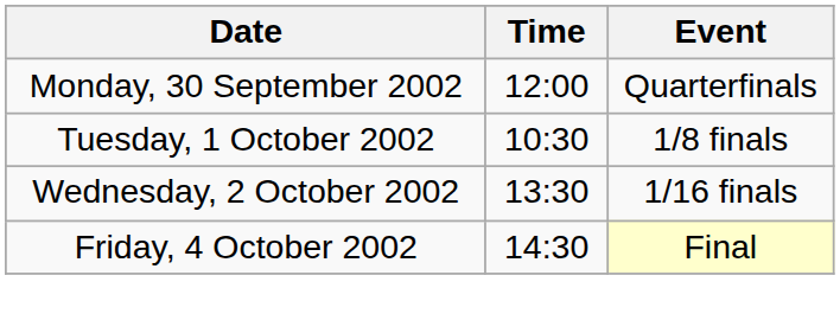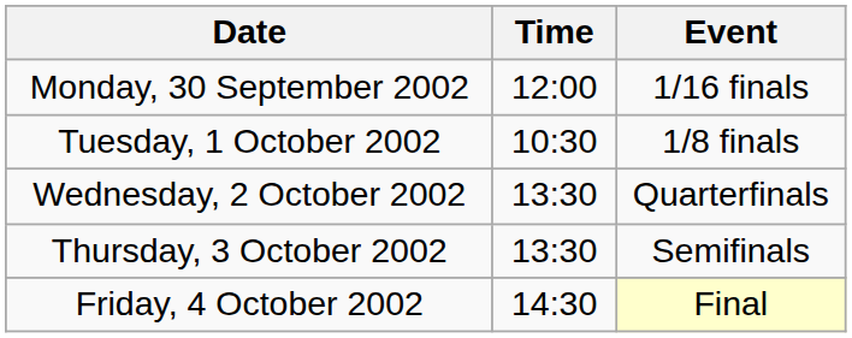Monday, 30 September 2002 | Event: Quarterfinals -> 1/16 finals
Wednesday, 2 October 2002 | Event: 1/16 finals -> Quarterfinals
+ row: Thursday, 3 October 2002 | 13:30 | Semifinals
